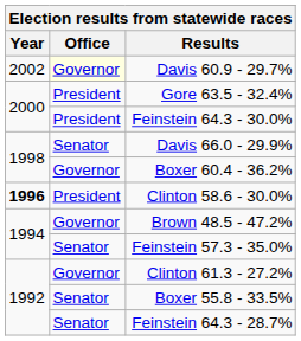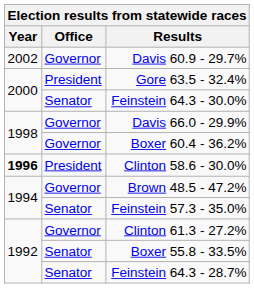Davis 60.9 - 29.7% | Office: lightyellow background -> no background
Feinstein 64.3 - 30.0% | Office: President -> Senator
Davis 66.0 - 29.9% | Office: Senator -> Governor
